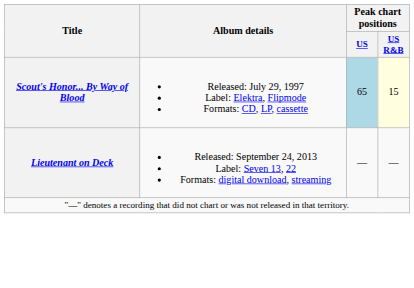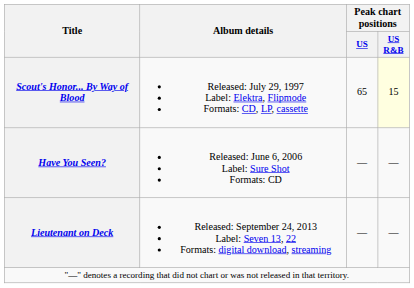Scout's Honor... By Way of Blood | Peak chart positions / US: lightblue background -> no background
+ row: Have You Seen? | Released: June 6, 2006 Label: Sure Shot Formats: CD | — | —
